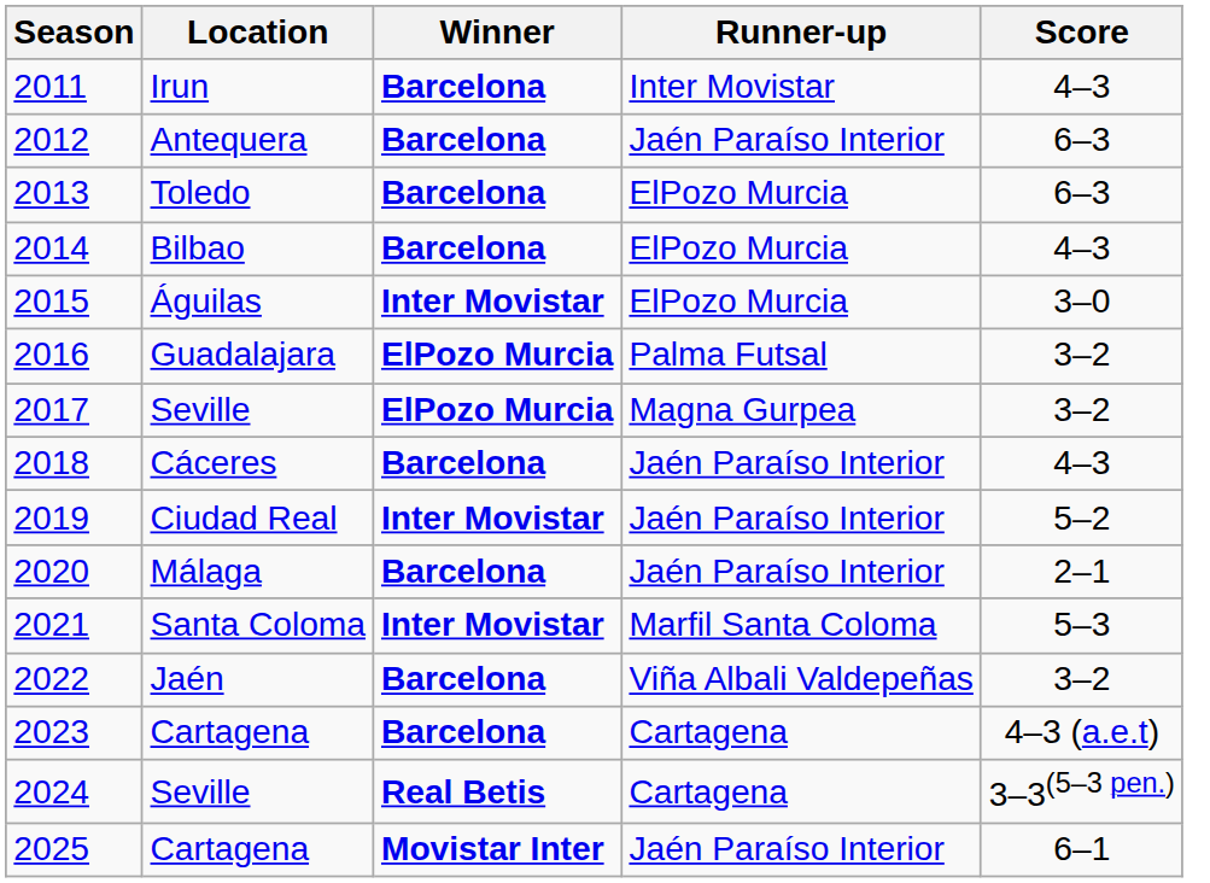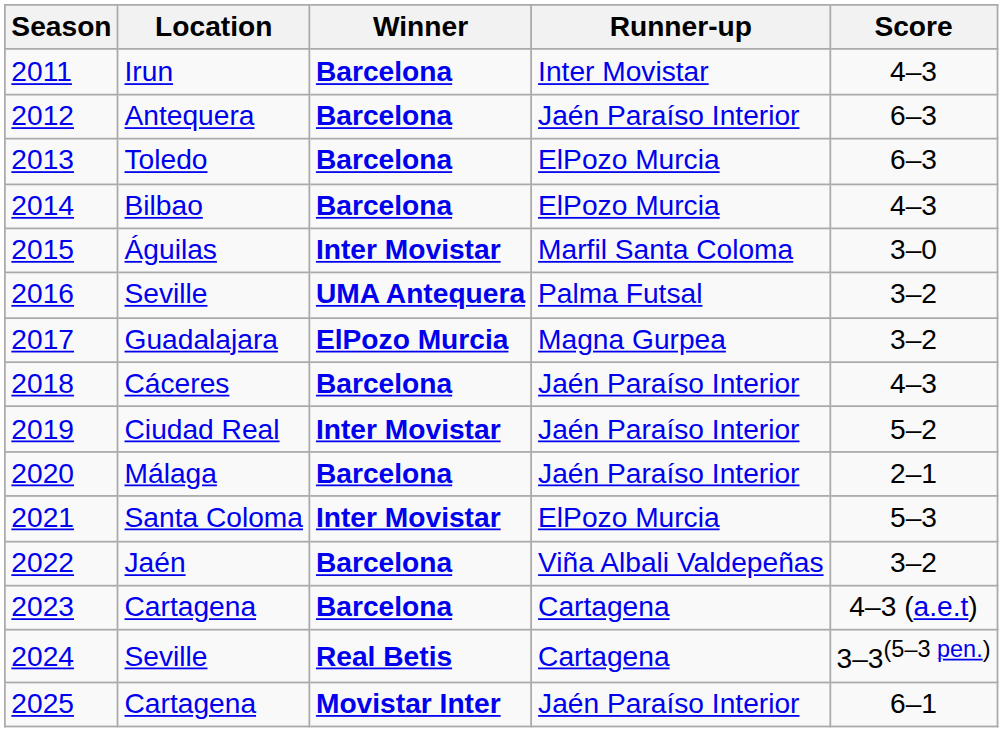2015 | Runner-up: ElPozo Murcia -> Marfil Santa Coloma
2016 | Location: Guadalajara -> Seville
2016 | Winner: ElPozo Murcia -> UMA Antequera
2017 | Location: Seville -> Guadalajara
2021 | Runner-up: Marfil Santa Coloma -> ElPozo Murcia
